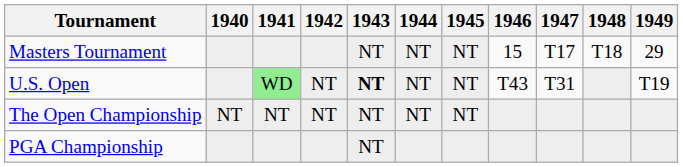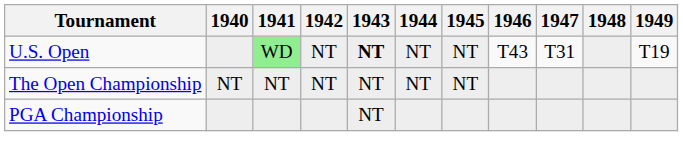- row: Masters Tournament | NT | NT | NT | 15 | T17 | T18 | 29
